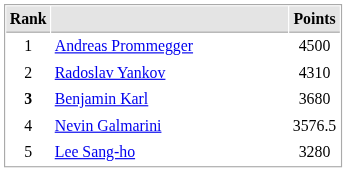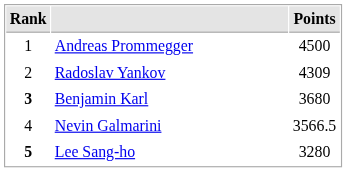Radoslav Yankov | Points: 4310 -> 4309
Nevin Galmarini | Points: 3576.5 -> 3566.5
Lee Sang-ho | Rank: normal -> bold
